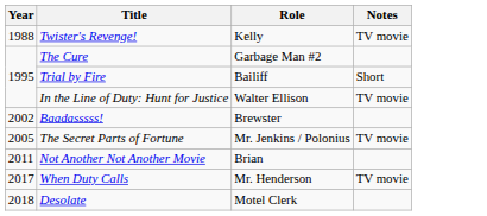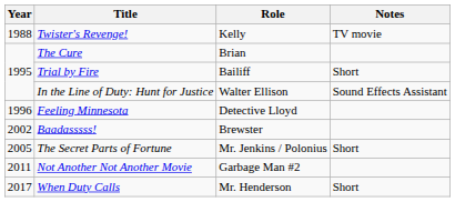The Cure | Role: Garbage Man #2 -> Brian
In the Line of Duty: Hunt for Justice | Notes: TV movie -> Sound Effects Assistant
+ row: 1996 | Feeling Minnesota | Detective Lloyd
The Secret Parts of Fortune | Notes: TV movie -> Short
Not Another Not Another Movie | Role: Brian -> Garbage Man #2
When Duty Calls | Notes: TV movie -> Short
- row: 2018 | Desolate | Motel Clerk
